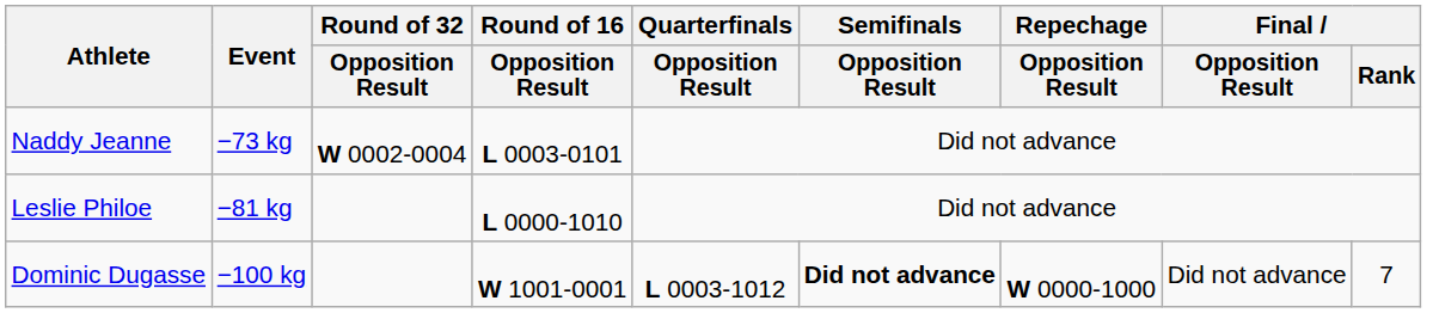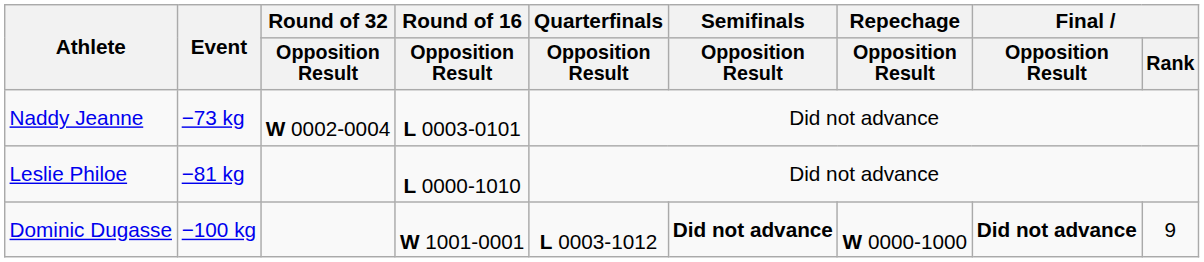Dominic Dugasse | Final / Opposition Result: normal -> bold
Dominic Dugasse | Final / Rank: 7 -> 9
